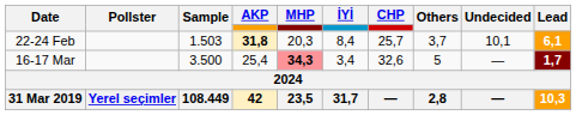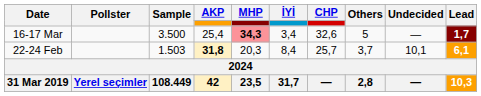rows swapped: 16-17 Mar <-> 22-24 Feb
